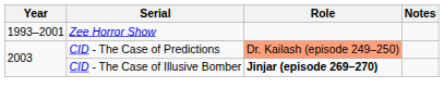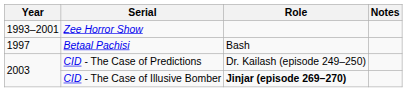+ row: 1997 | Betaal Pachisi | Bash
CID - The Case of Predictions | Role: lightsalmon background -> no background
